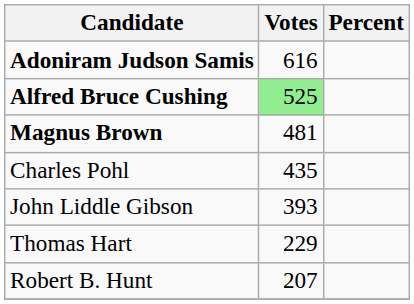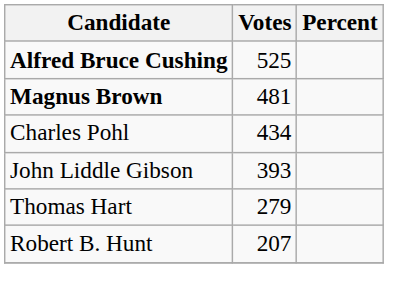- row: Adoniram Judson Samis | 616
Alfred Bruce Cushing | Votes: lightgreen background -> no background
Charles Pohl | Votes: 435 -> 434
Thomas Hart | Votes: 229 -> 279
